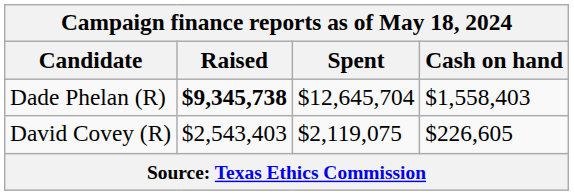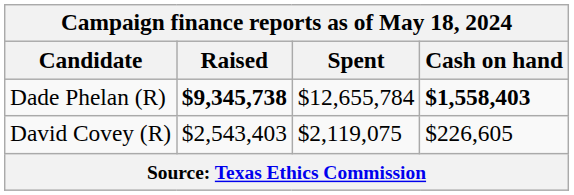Dade Phelan (R) | Spent: $12,645,704 -> $12,655,784
Dade Phelan (R) | Cash on hand: normal -> bold
